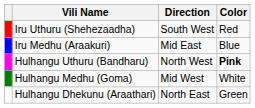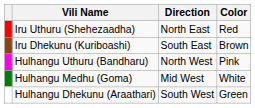Iru Uthuru (Shehezaadha) | Direction: South West -> North East
- row: Iru Medhu (Araakuri) | Mid East | Blue
+ row: Iru Dhekunu (Kuriboashi) | South East | Brown
Hulhangu Uthuru (Bandharu) | Color: bold -> normal
Hulhangu Dhekunu (Araathari) | Direction: North East -> South West
